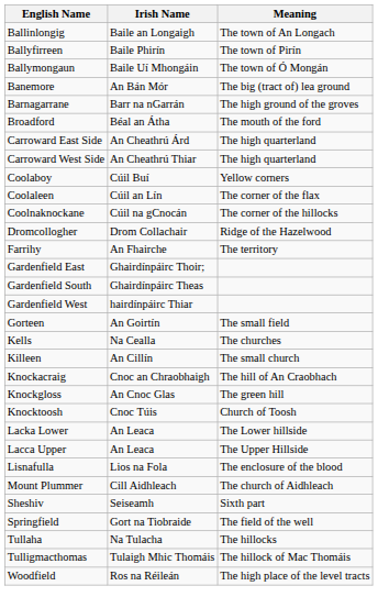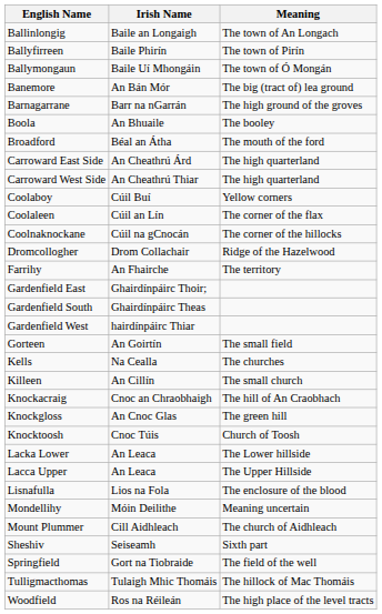+ row: Boola | An Bhuaile | The booley
+ row: Mondellihy | Móin Deilithe | Meaning uncertain
- row: Tullaha | Na Tulacha | The hillocks
